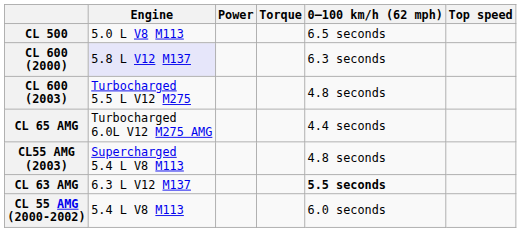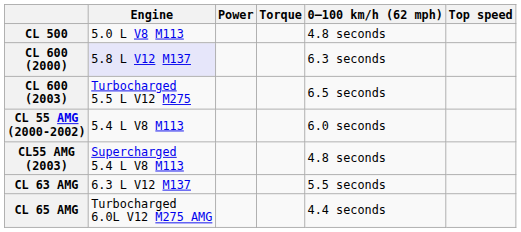CL 500 | 0–100 km/h (62 mph): 6.5 seconds -> 4.8 seconds
CL 600 (2003) | 0–100 km/h (62 mph): 4.8 seconds -> 6.5 seconds
rows swapped: CL 55 AMG (2000-2002) <-> CL 65 AMG
CL 63 AMG | 0–100 km/h (62 mph): bold -> normal
